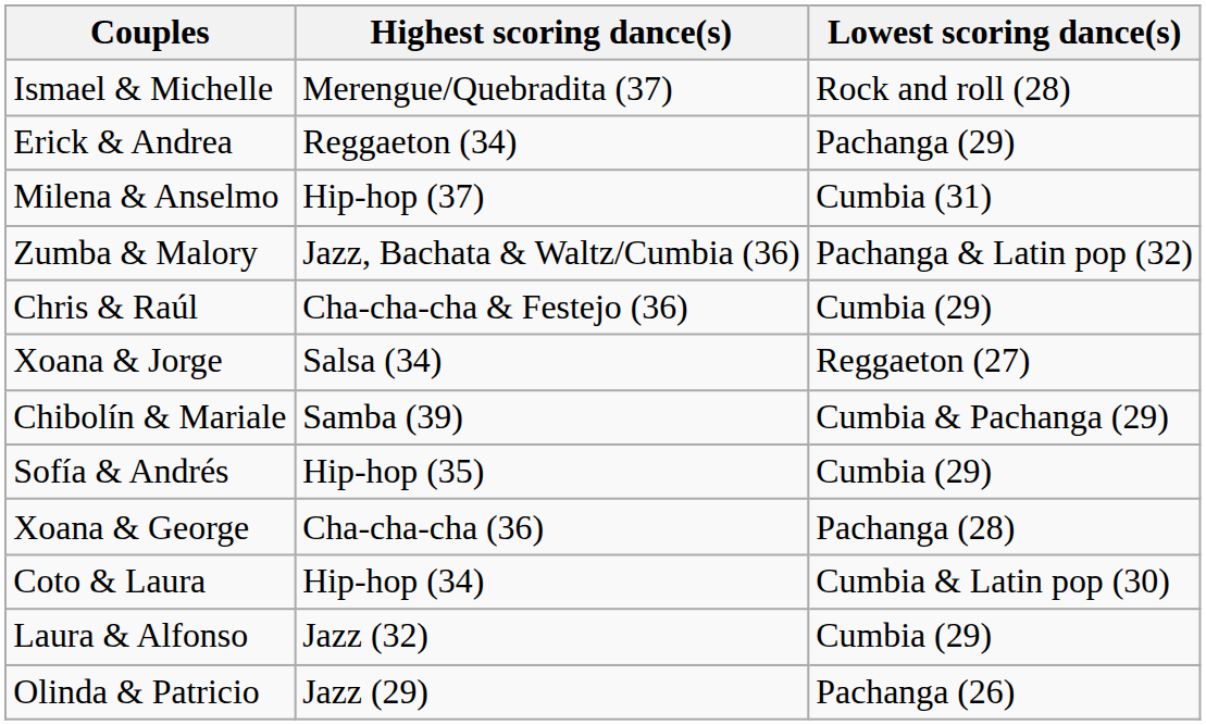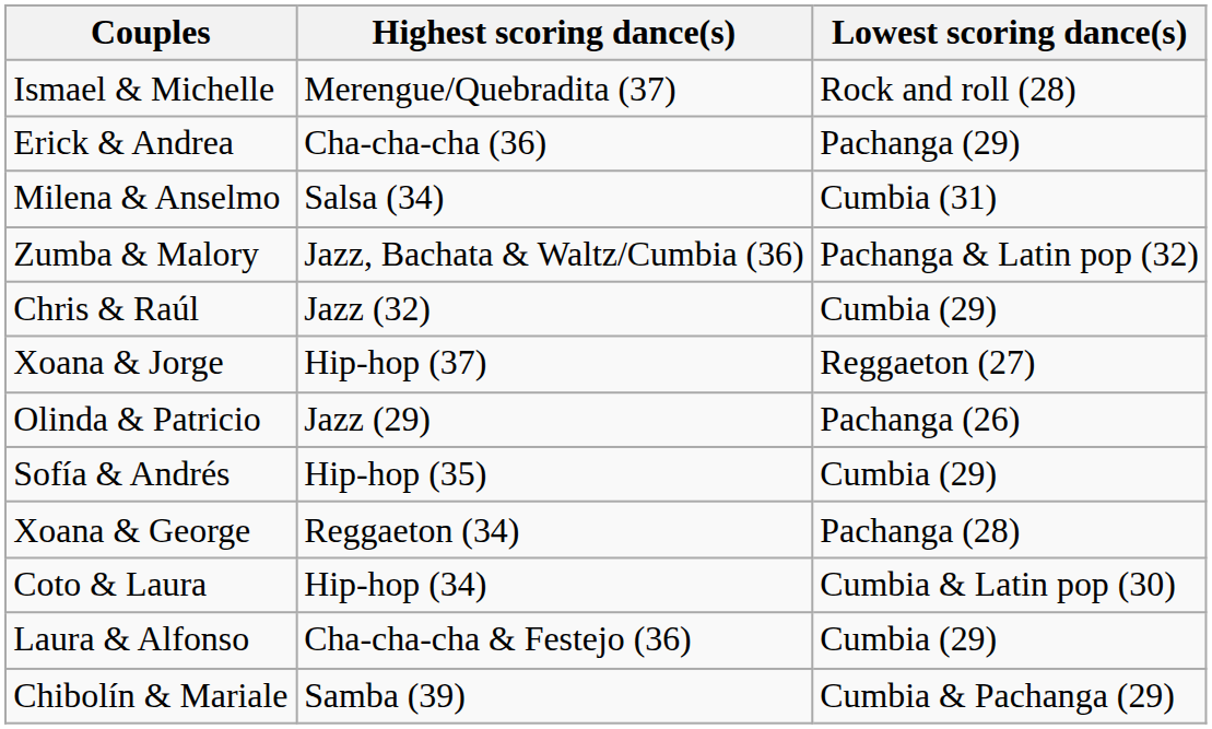Erick & Andrea | Highest scoring dance(s): Reggaeton (34) -> Cha-cha-cha (36)
Milena & Anselmo | Highest scoring dance(s): Hip-hop (37) -> Salsa (34)
Chris & Raúl | Highest scoring dance(s): Cha-cha-cha & Festejo (36) -> Jazz (32)
Xoana & Jorge | Highest scoring dance(s): Salsa (34) -> Hip-hop (37)
rows swapped: Chibolín & Mariale <-> Olinda & Patricio
Xoana & George | Highest scoring dance(s): Cha-cha-cha (36) -> Reggaeton (34)
Laura & Alfonso | Highest scoring dance(s): Jazz (32) -> Cha-cha-cha & Festejo (36)
